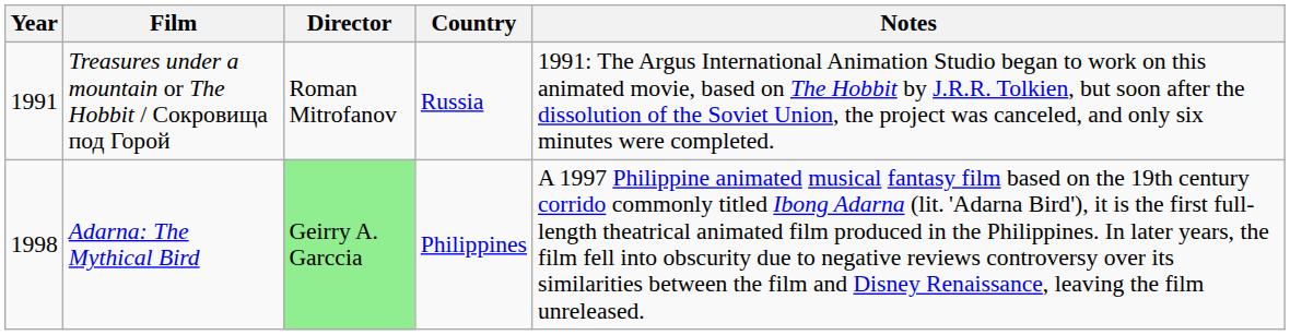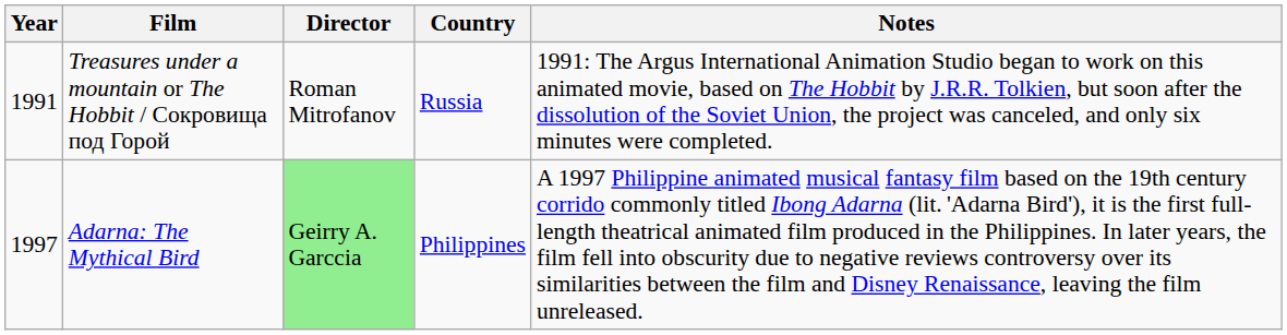Adarna: The Mythical Bird | Year: 1998 -> 1997
